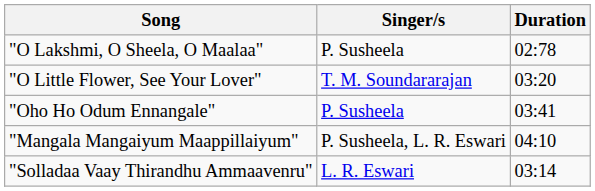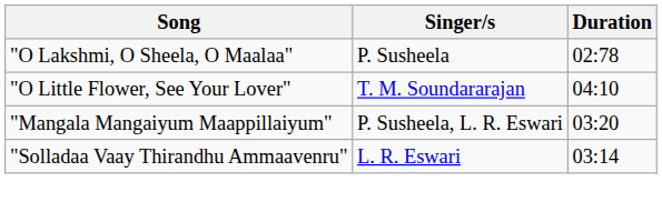"O Little Flower, See Your Lover" | Duration: 03:20 -> 04:10
- row: "Oho Ho Odum Ennangale" | P. Susheela | 03:41
"Mangala Mangaiyum Maappillaiyum" | Duration: 04:10 -> 03:20
